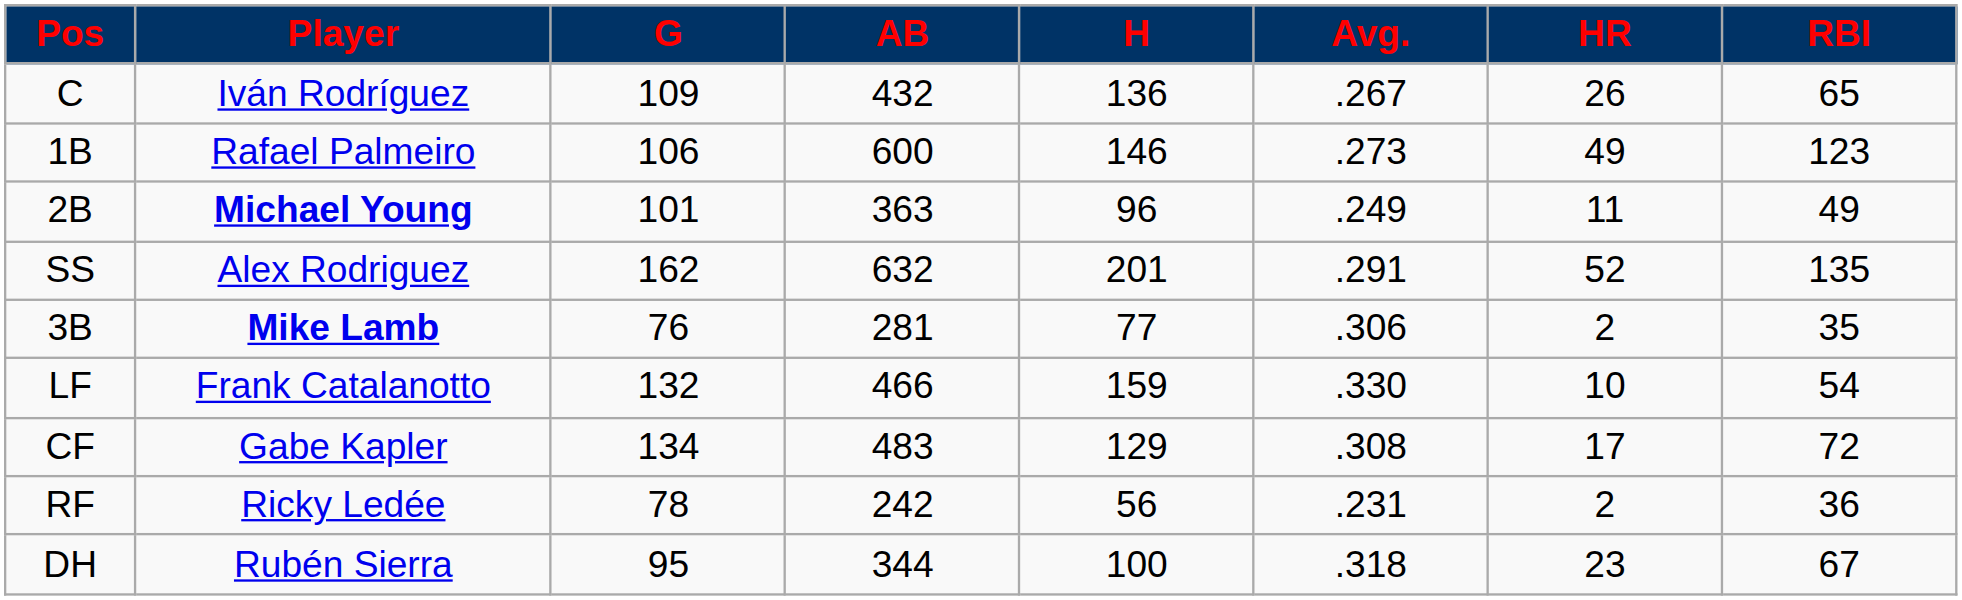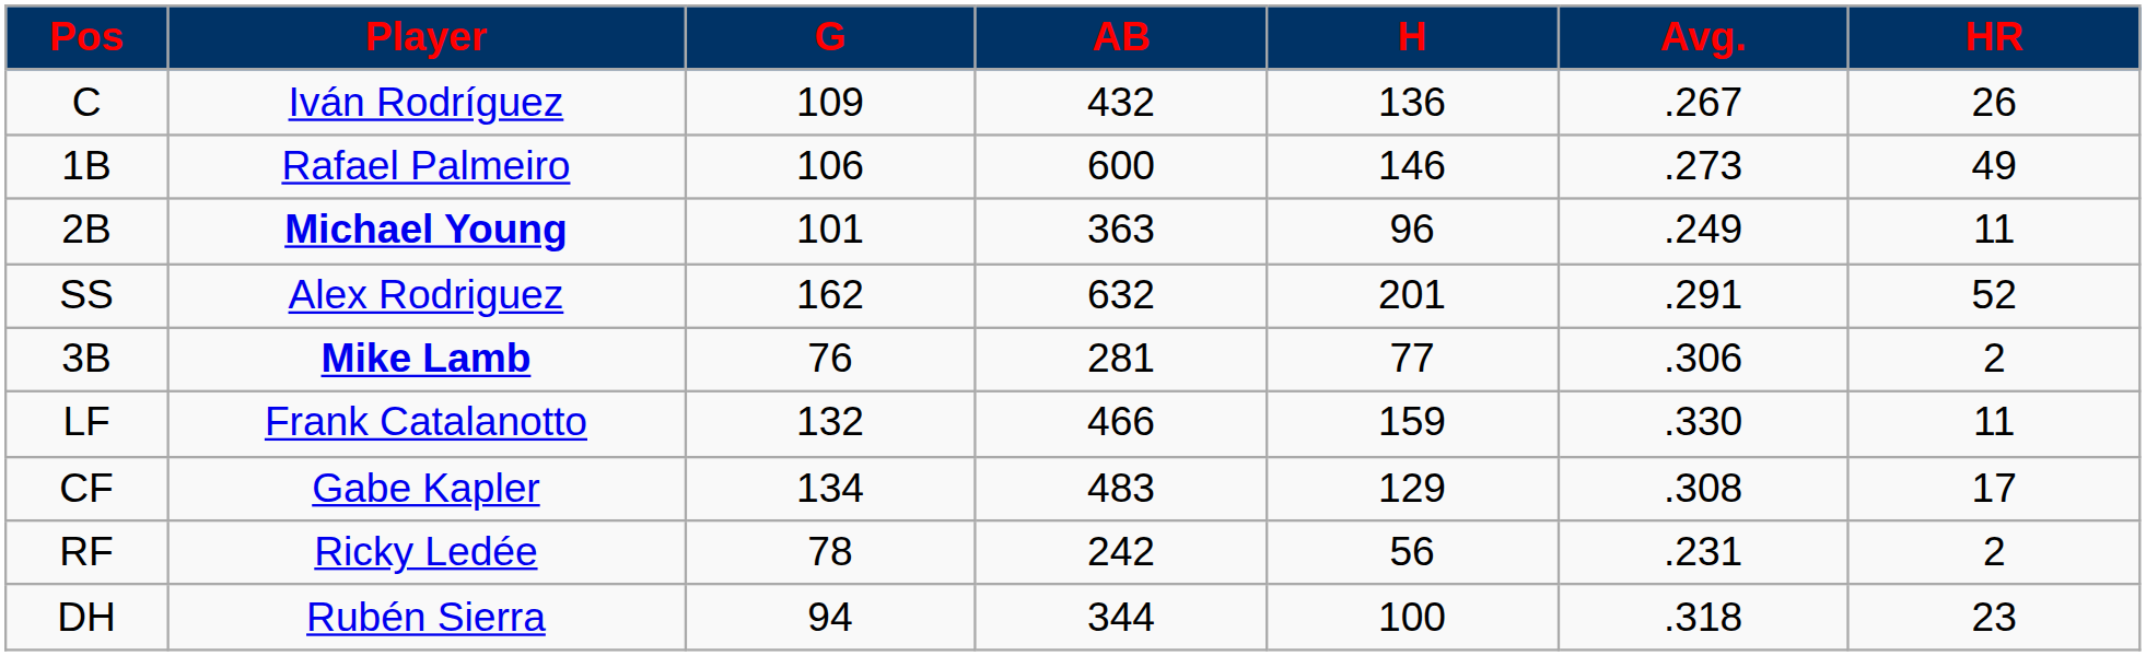- column: RBI | 65 | 123 | 49 | 135 | 35 | 54 | 72 | 36 | 67
LF | HR: 10 -> 11
DH | G: 95 -> 94
